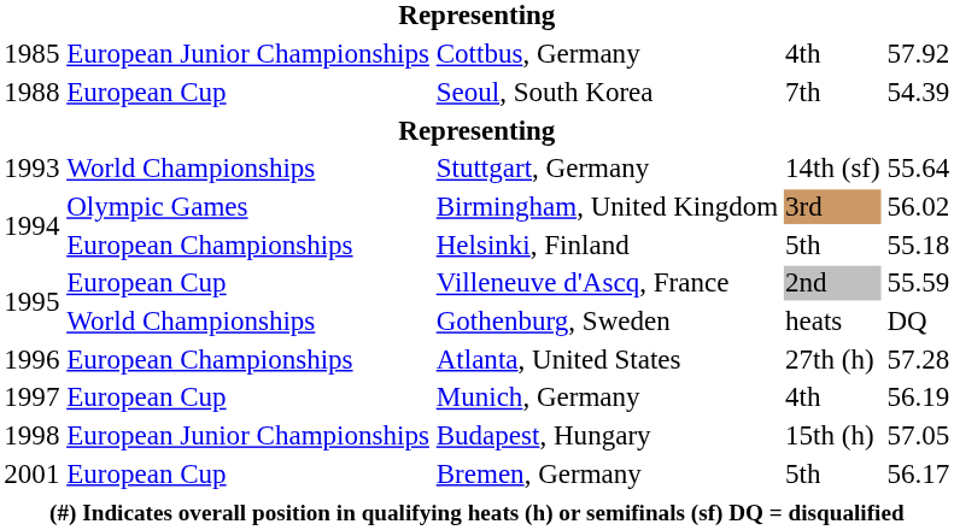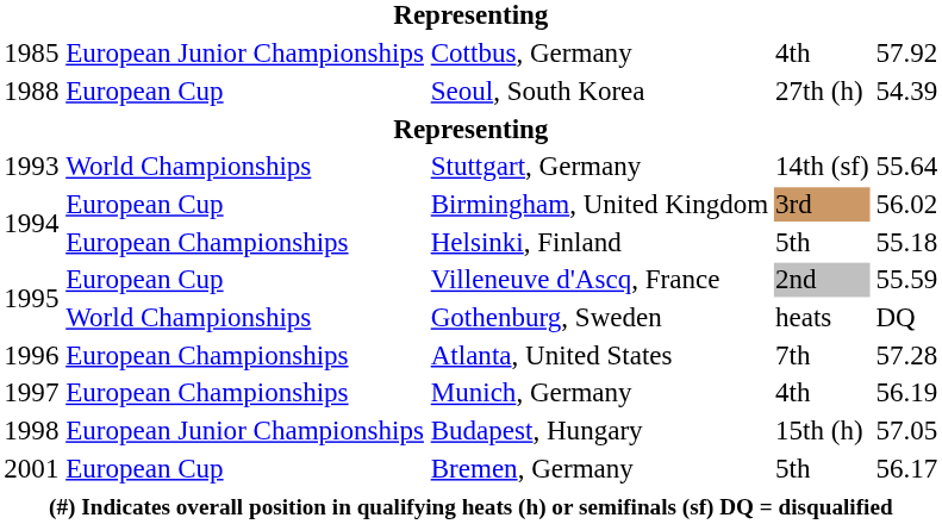Seoul, South Korea | column 4: 7th -> 27th (h)
Birmingham, United Kingdom | column 2: Olympic Games -> European Cup
Atlanta, United States | column 4: 27th (h) -> 7th
Munich, Germany | column 2: European Cup -> European Championships
